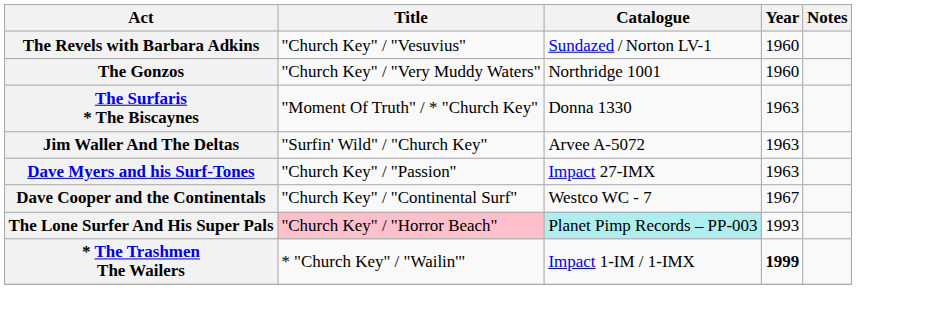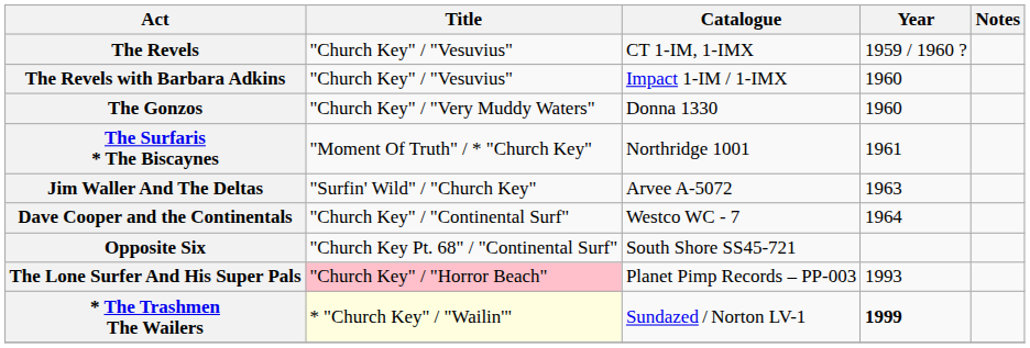+ row: The Revels | "Church Key" / "Vesuvius" | CT 1-IM, 1-IMX | 1959 / 1960 ?
The Revels with Barbara Adkins | Catalogue: Sundazed / Norton LV-1 -> Impact 1-IM / 1-IMX
The Gonzos | Catalogue: Northridge 1001 -> Donna 1330
The Surfaris * The Biscaynes | Catalogue: Donna 1330 -> Northridge 1001
The Surfaris * The Biscaynes | Year: 1963 -> 1961
- row: Dave Myers and his Surf-Tones | "Church Key" / "Passion" | Impact 27-IMX | 1963
Dave Cooper and the Continentals | Year: 1967 -> 1964
+ row: Opposite Six | "Church Key Pt. 68" / "Continental Surf" | South Shore SS45-721
The Lone Surfer And His Super Pals | Catalogue: paleturquoise background -> no background
* The Trashmen The Wailers | Title: no background -> lightyellow background
* The Trashmen The Wailers | Catalogue: Impact 1-IM / 1-IMX -> Sundazed / Norton LV-1
